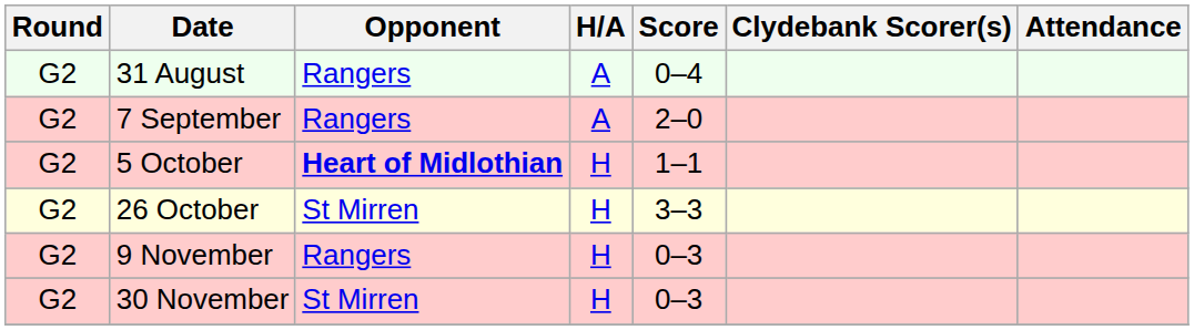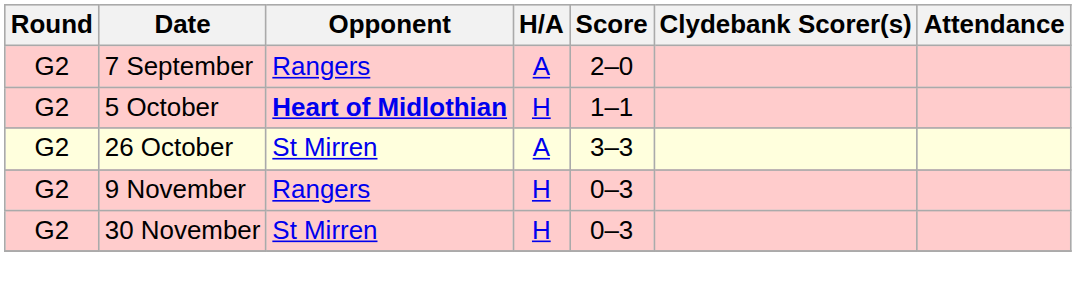- row: G2 | 31 August | Rangers | A | 0–4
26 October | H/A: H -> A
